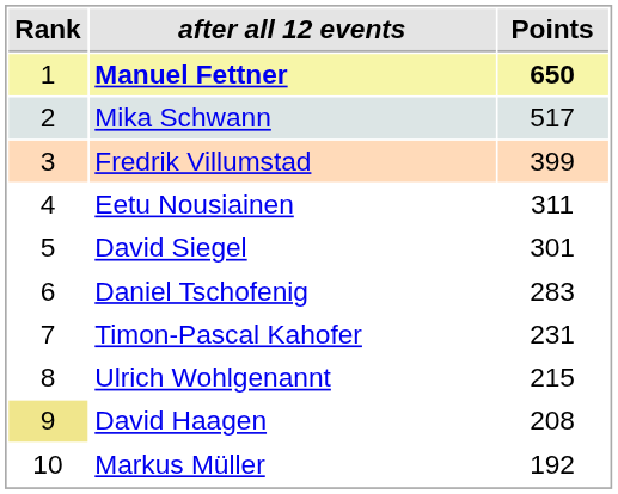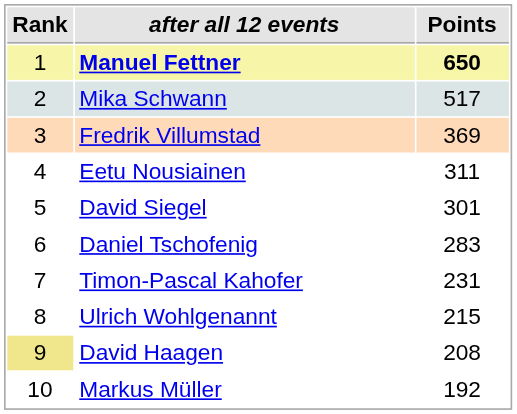Fredrik Villumstad | Points: 399 -> 369
